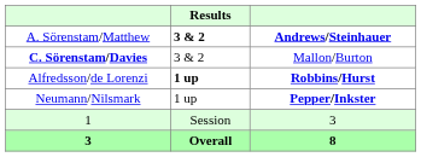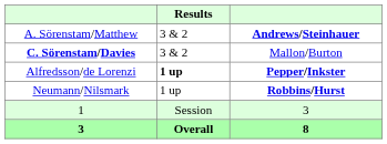A. Sörenstam/Matthew | Results: bold -> normal
Alfredsson/de Lorenzi | column 3: Robbins/Hurst -> Pepper/Inkster
Neumann/Nilsmark | column 3: Pepper/Inkster -> Robbins/Hurst
